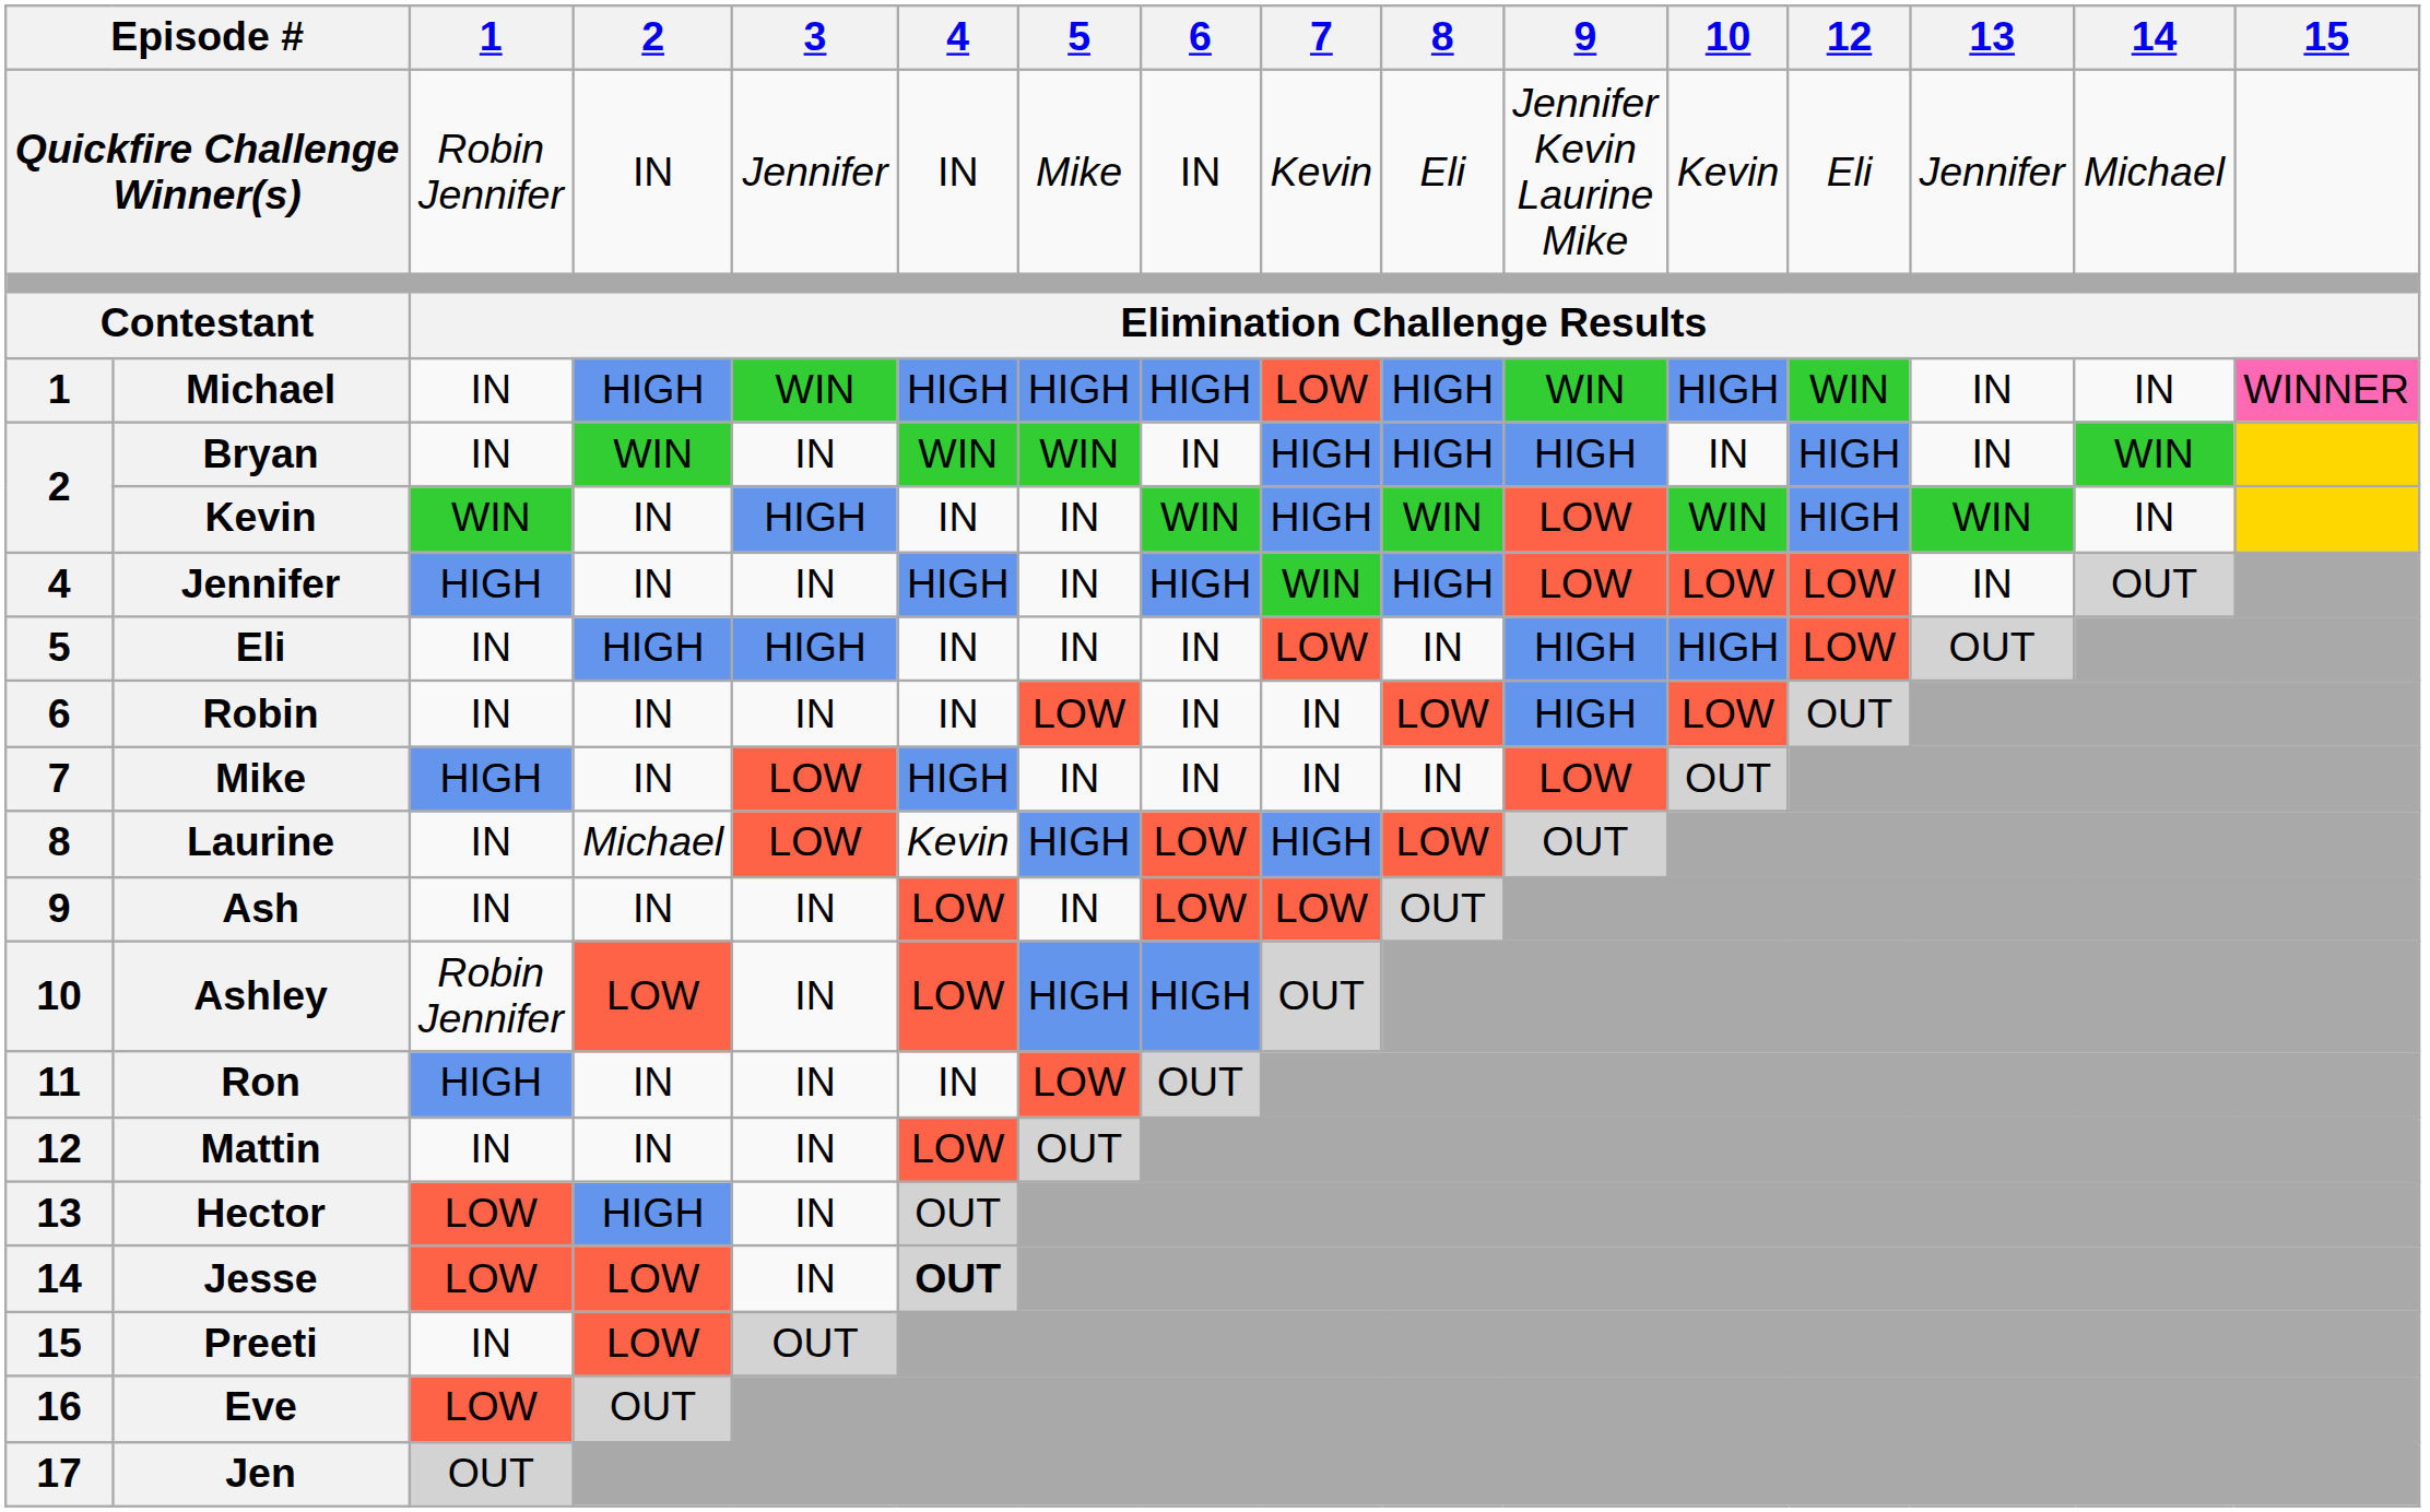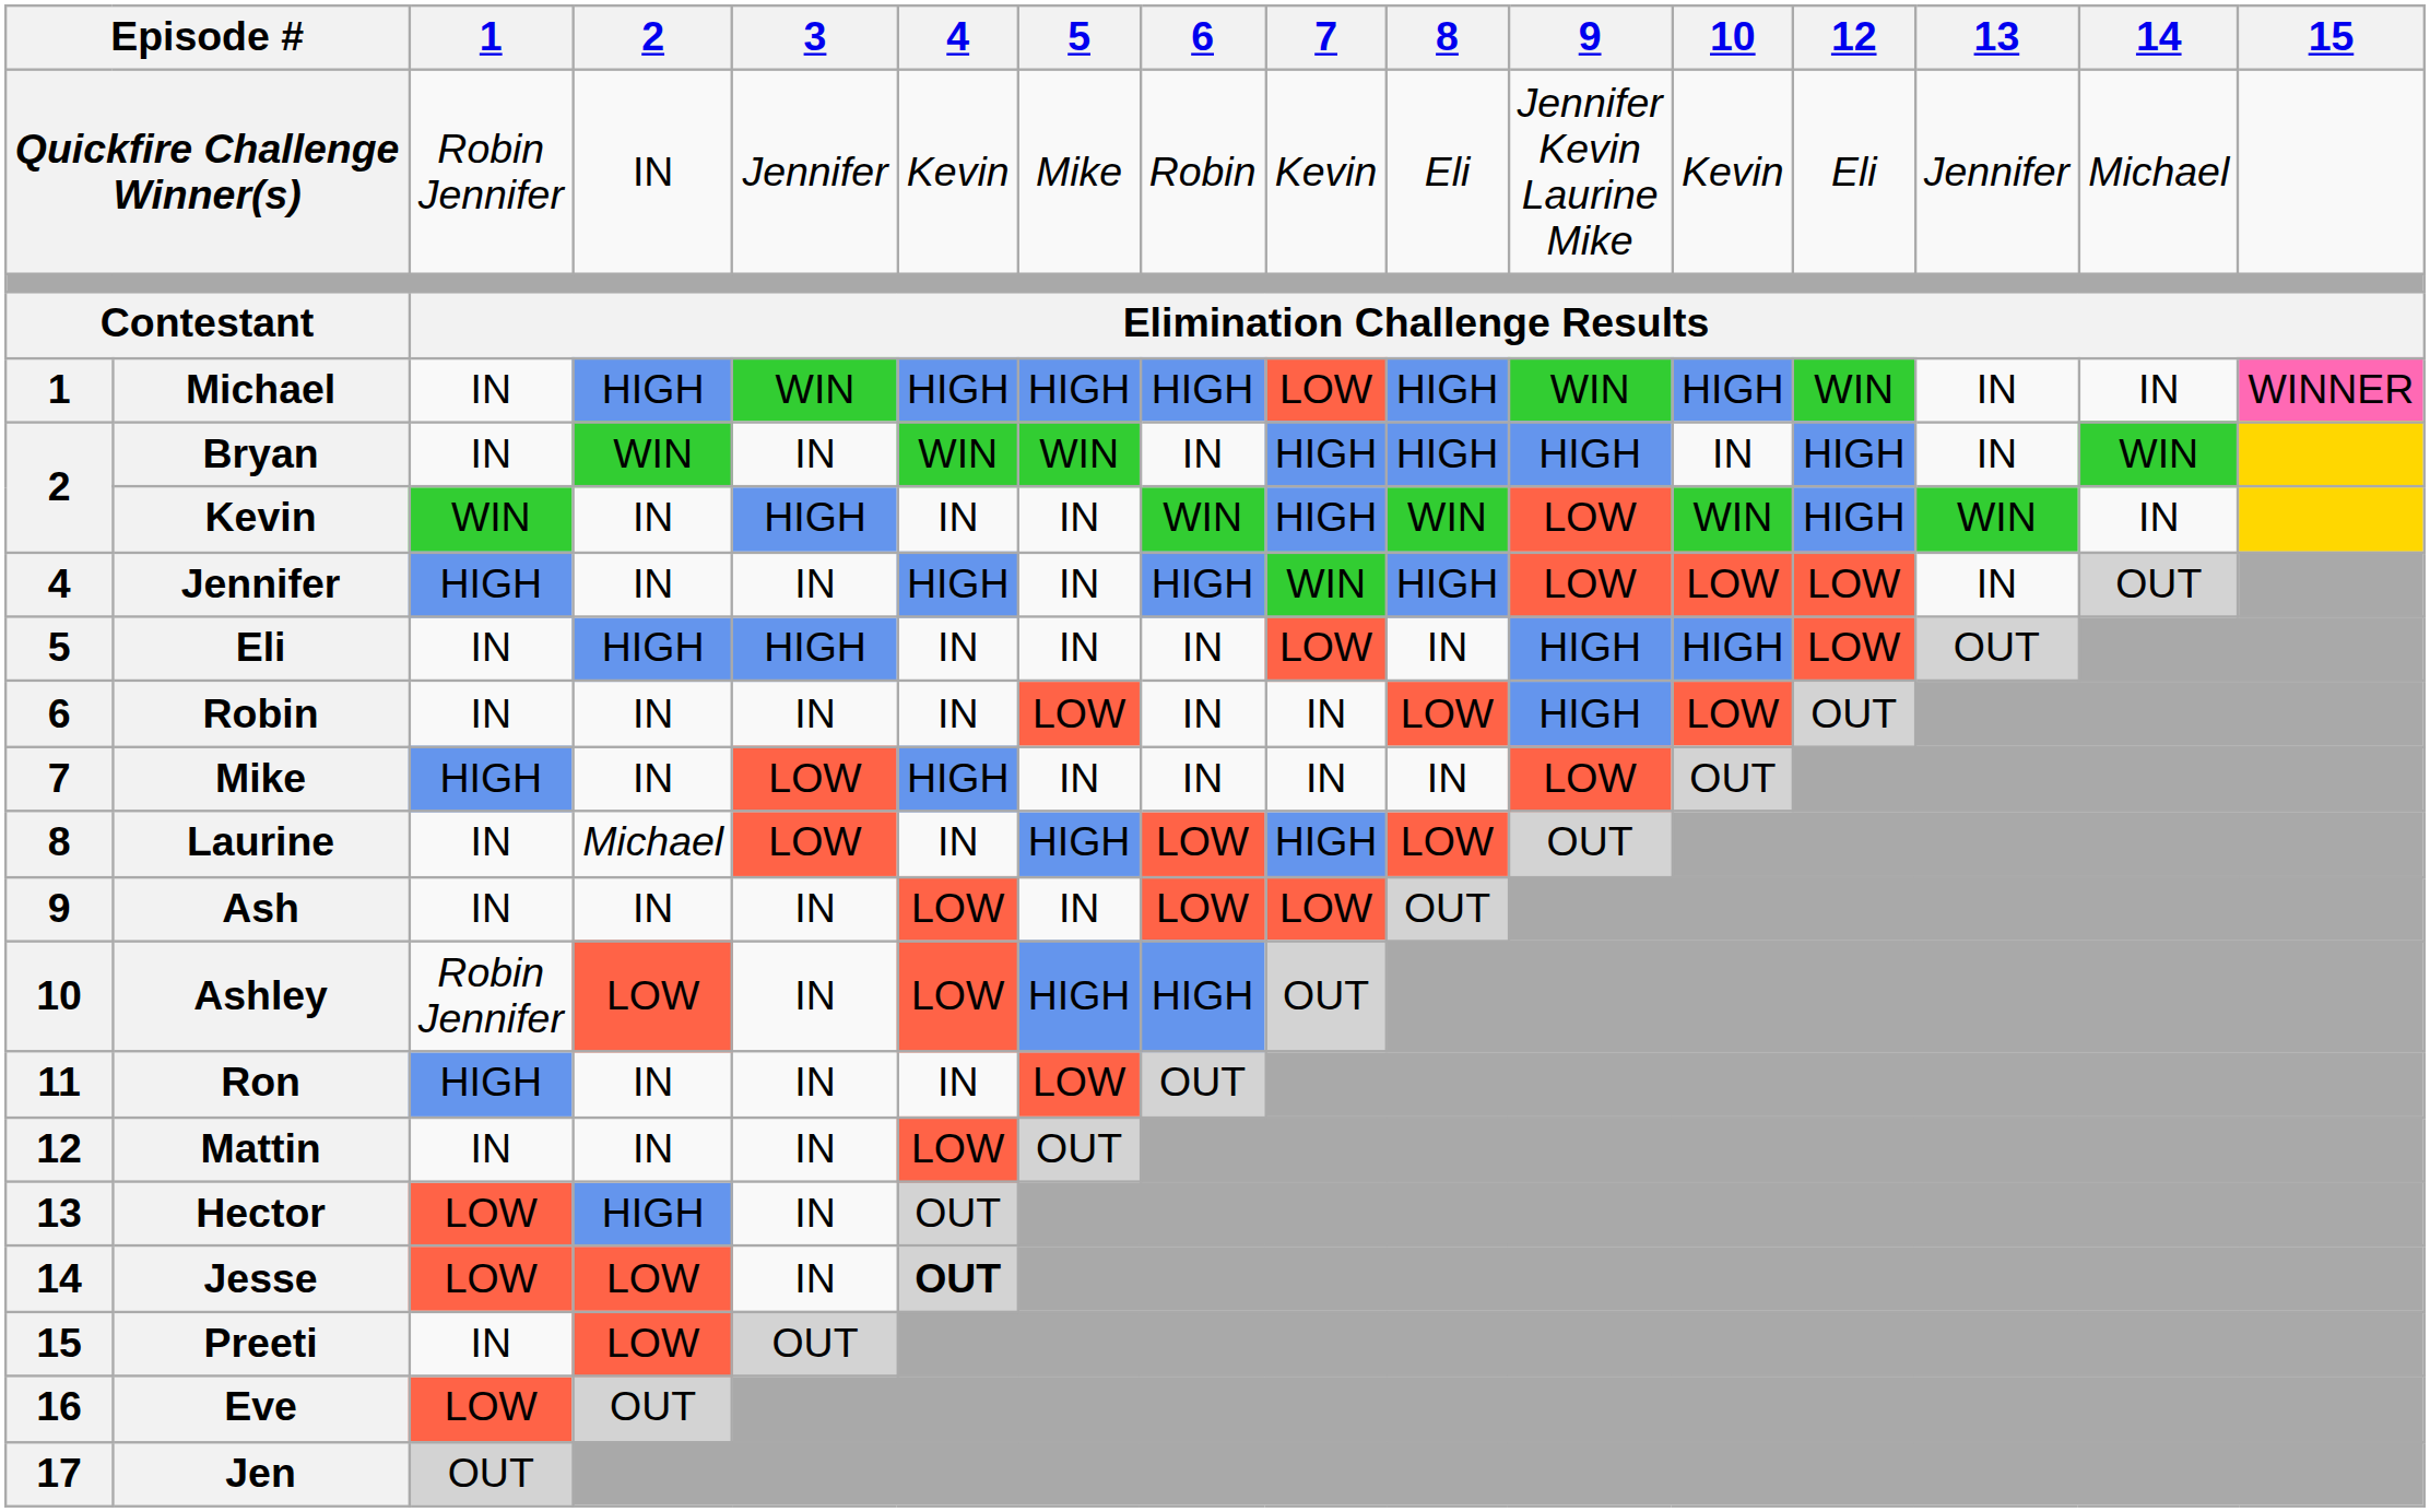Quickfire Challenge Winner(s) | 4: IN -> Kevin
Quickfire Challenge Winner(s) | 6: IN -> Robin
Laurine | 4: Kevin -> IN
